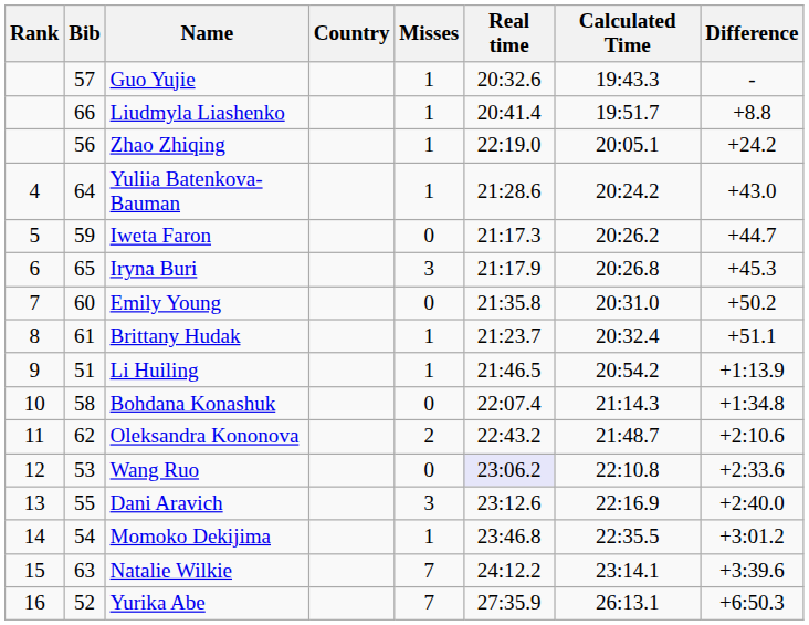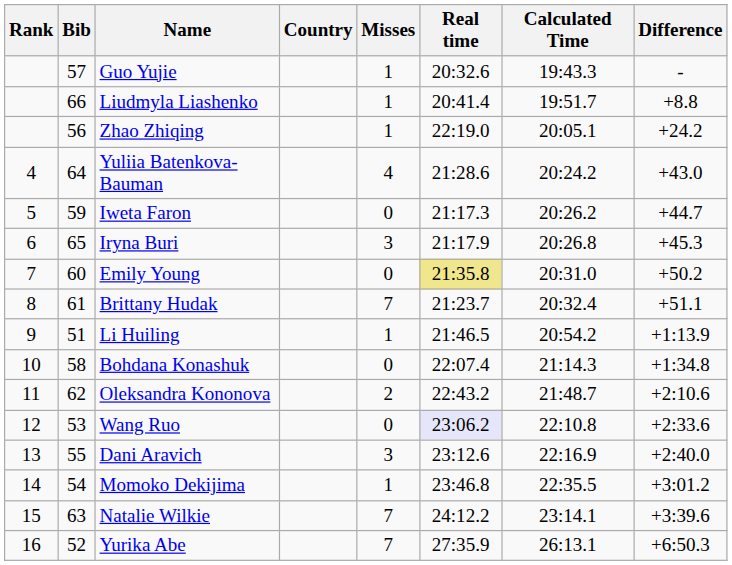Yuliia Batenkova-Bauman | Misses: 1 -> 4
Emily Young | Real time: no background -> khaki background
Brittany Hudak | Misses: 1 -> 7
